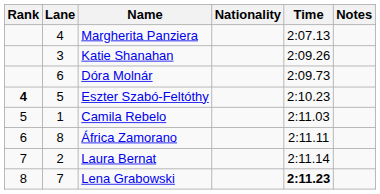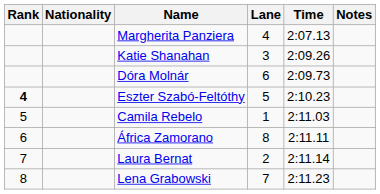columns swapped: Lane <-> Nationality
Lena Grabowski | Time: bold -> normal
